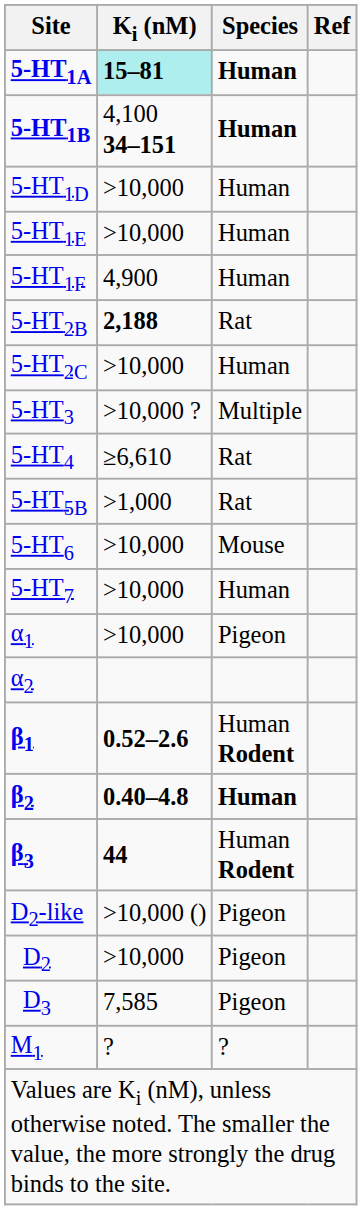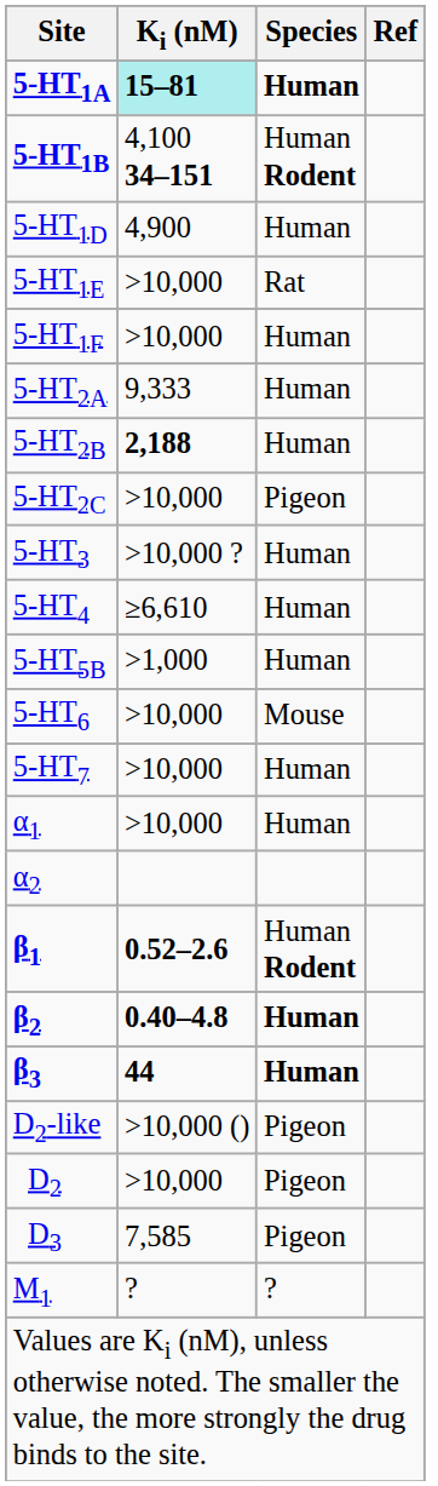5-HT1B | Species: Human -> Human Rodent
5-HT1D | Ki (nM): >10,000 -> 4,900
5-HT1E | Species: Human -> Rat
5-HT1F | Ki (nM): 4,900 -> >10,000
+ row: 5-HT2A | 9,333 | Human
5-HT2B | Species: Rat -> Human
5-HT2C | Species: Human -> Pigeon
5-HT3 | Species: Multiple -> Human
5-HT4 | Species: Rat -> Human
5-HT5B | Species: Rat -> Human
α1 | Species: Pigeon -> Human
β3 | Species: Human Rodent -> Human
